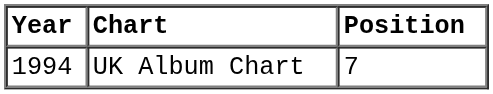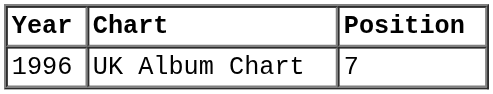UK Album Chart | Year: 1994 -> 1996
